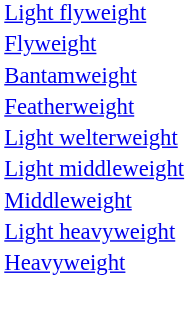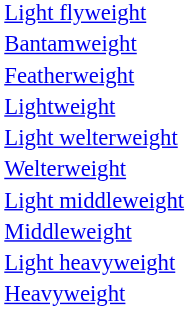- row: Flyweight
+ row: Lightweight
+ row: Welterweight
